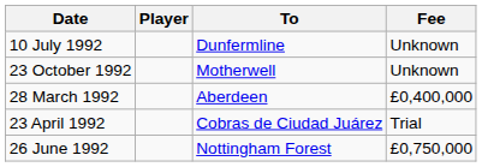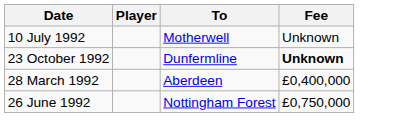10 July 1992 | To: Dunfermline -> Motherwell
23 October 1992 | To: Motherwell -> Dunfermline
23 October 1992 | Fee: normal -> bold
- row: 23 April 1992 | Cobras de Ciudad Juárez | Trial
